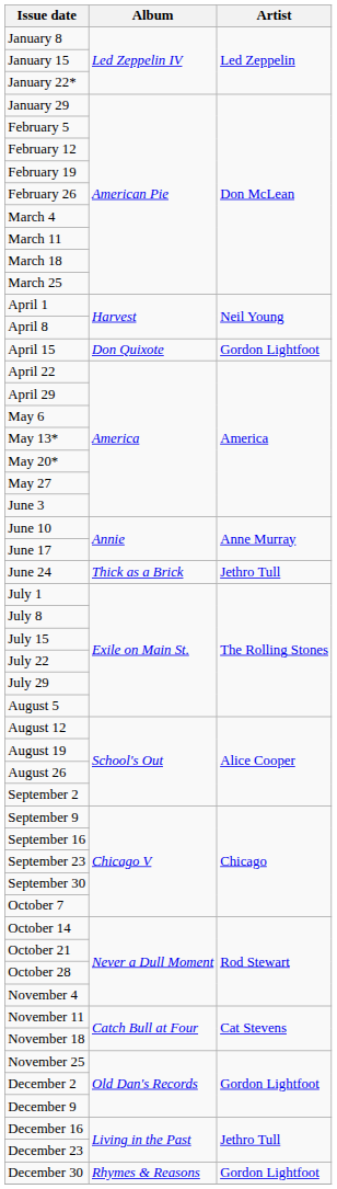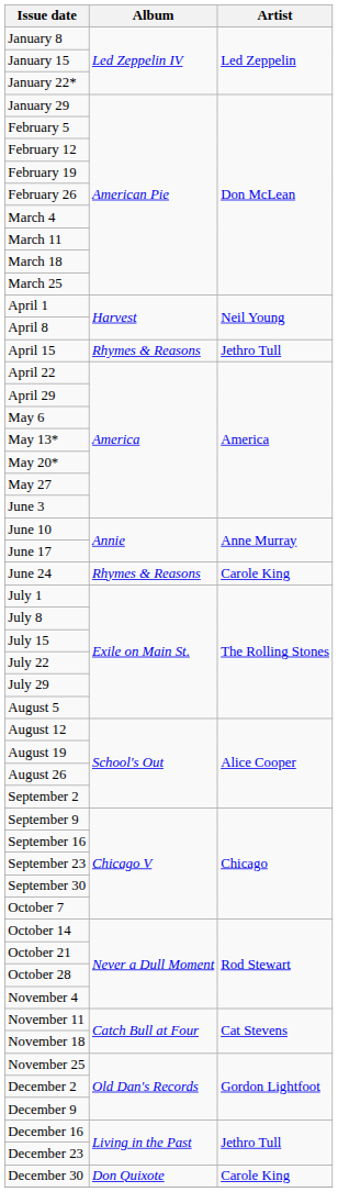April 15 | Album: Don Quixote -> Rhymes & Reasons
April 15 | Artist: Gordon Lightfoot -> Jethro Tull
June 24 | Album: Thick as a Brick -> Rhymes & Reasons
June 24 | Artist: Jethro Tull -> Carole King
December 30 | Album: Rhymes & Reasons -> Don Quixote
December 30 | Artist: Gordon Lightfoot -> Carole King
